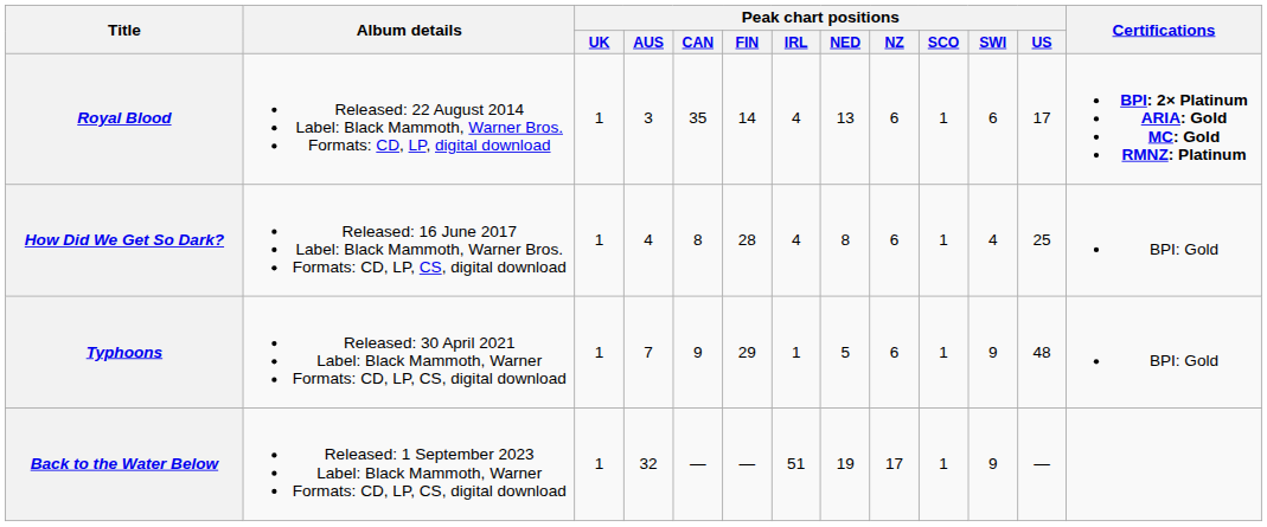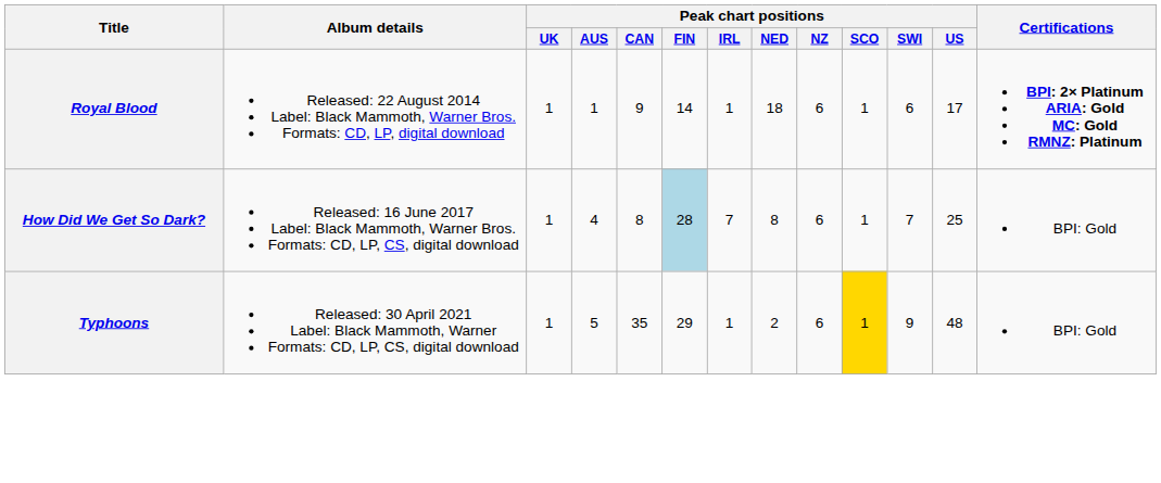Royal Blood | Peak chart positions / AUS: 3 -> 1
Royal Blood | Peak chart positions / CAN: 35 -> 9
Royal Blood | Peak chart positions / IRL: 4 -> 1
Royal Blood | Peak chart positions / NED: 13 -> 18
How Did We Get So Dark? | Peak chart positions / FIN: no background -> lightblue background
How Did We Get So Dark? | Peak chart positions / IRL: 4 -> 7
How Did We Get So Dark? | Peak chart positions / SWI: 4 -> 7
Typhoons | Peak chart positions / AUS: 7 -> 5
Typhoons | Peak chart positions / CAN: 9 -> 35
Typhoons | Peak chart positions / NED: 5 -> 2
Typhoons | Peak chart positions / SCO: no background -> gold background
- row: Back to the Water Below | Released: 1 September 2023 Label: Black Mammoth, Warner Formats: CD, LP, CS, digital download | 1 | 32 | — | — | 51 | 19 | 17 | 1 | 9 | —
